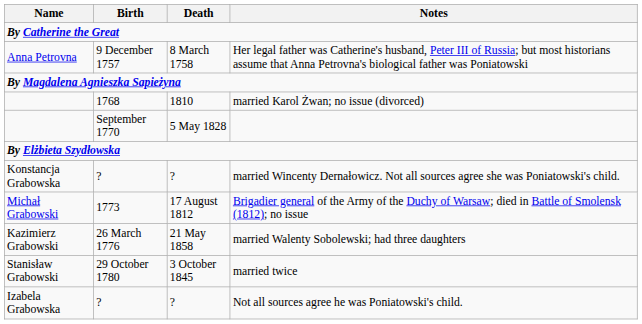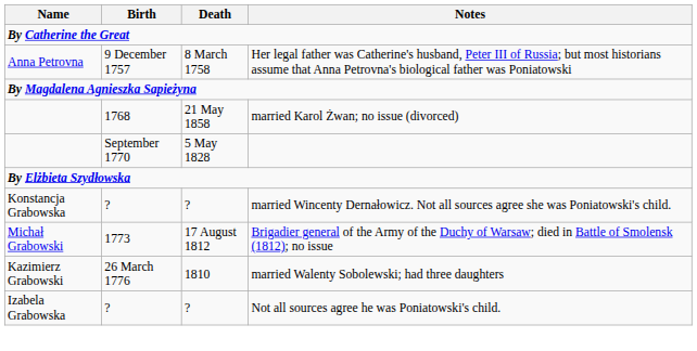married Karol Żwan; no issue (divorced) | Death: 1810 -> 21 May 1858
married Walenty Sobolewski; had three daughters | Death: 21 May 1858 -> 1810
- row: Stanisław Grabowski | 29 October 1780 | 3 October 1845 | married twice
